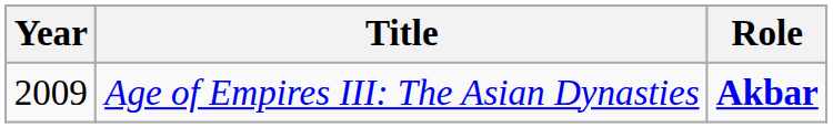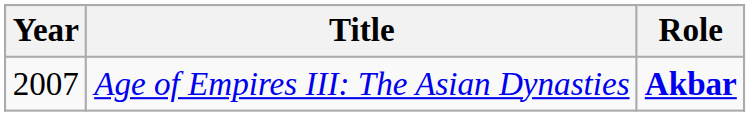Age of Empires III: The Asian Dynasties | Year: 2009 -> 2007
